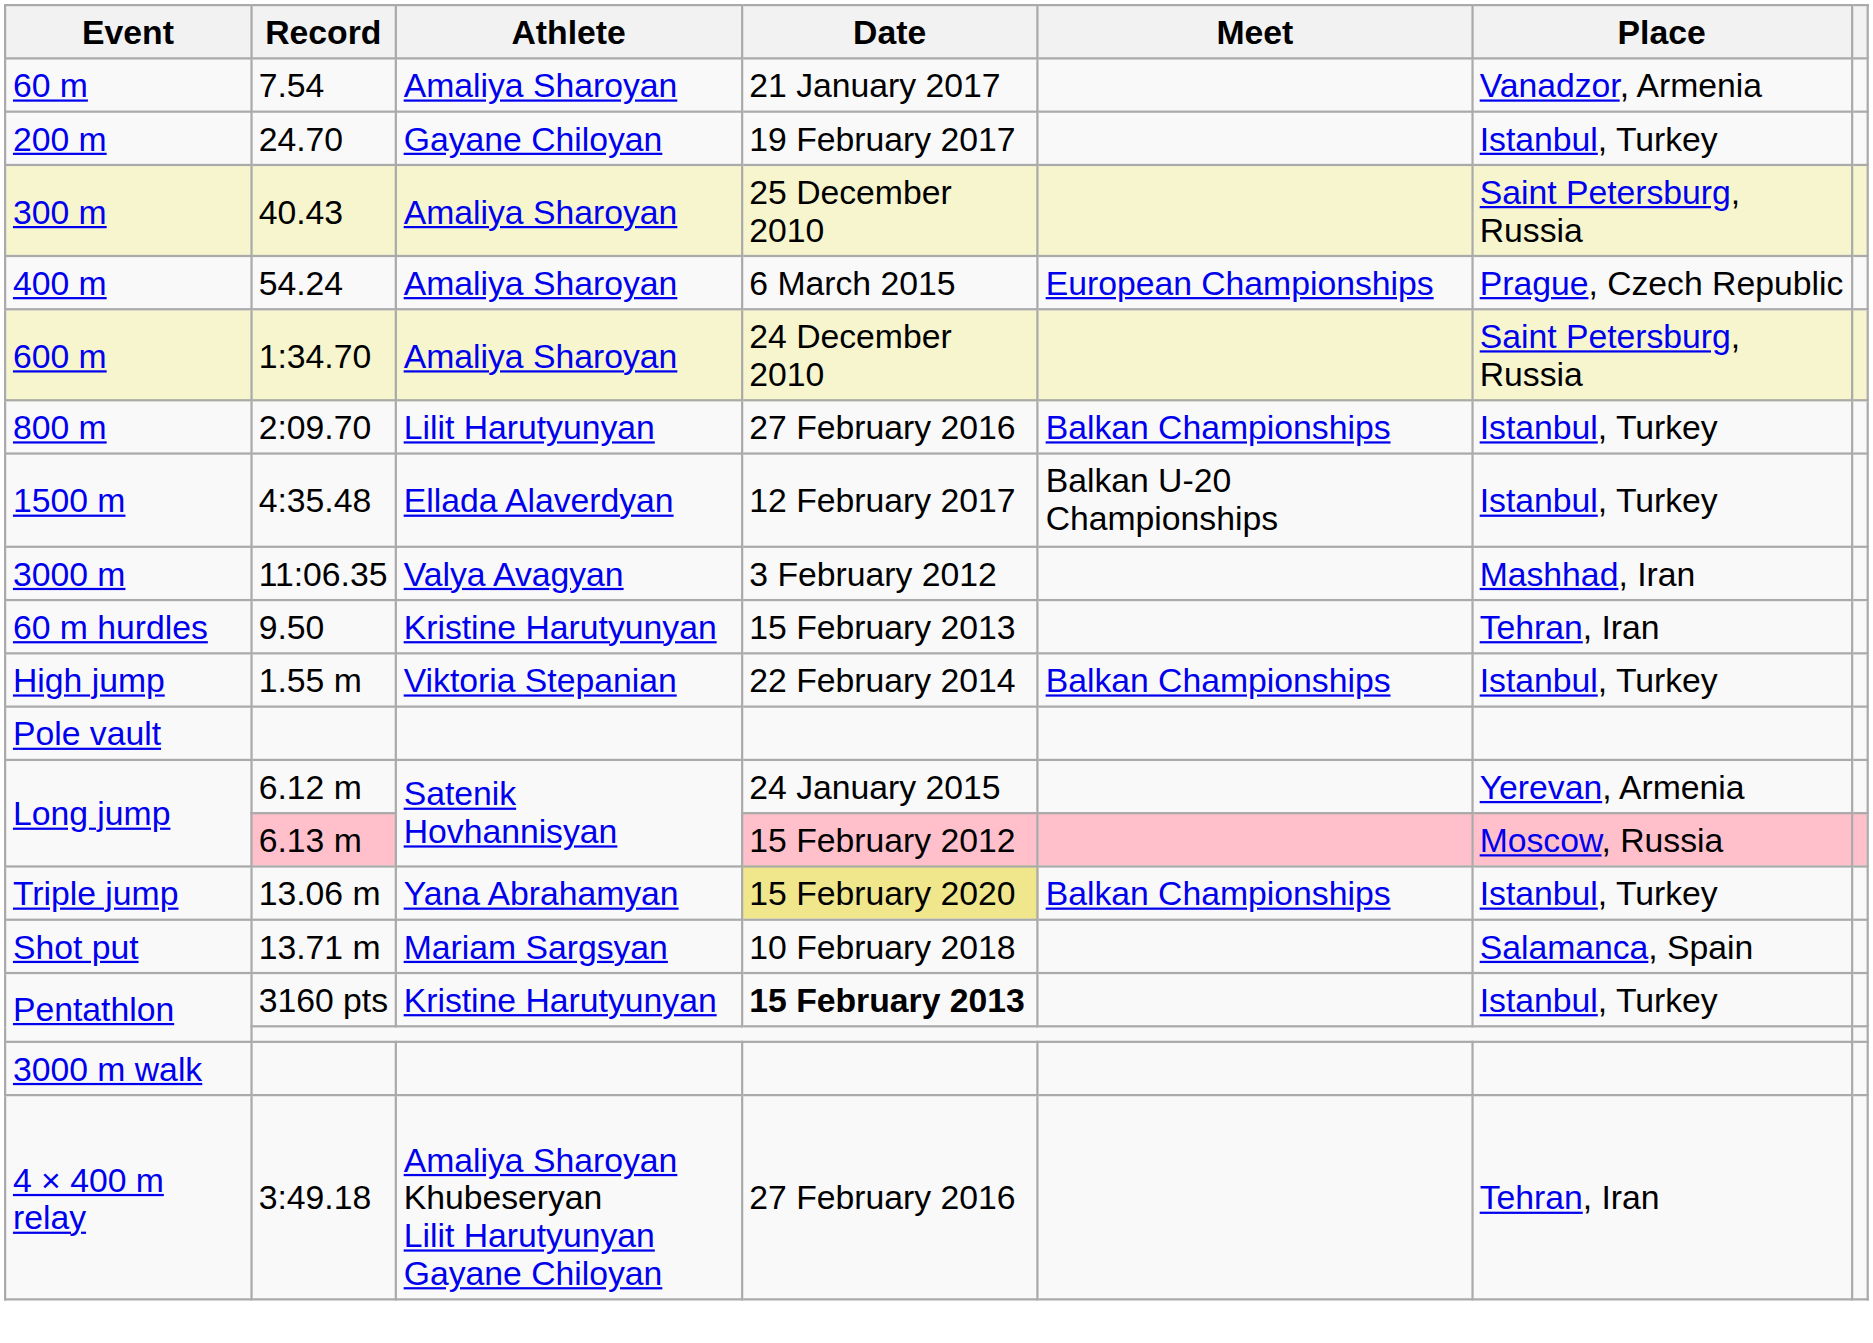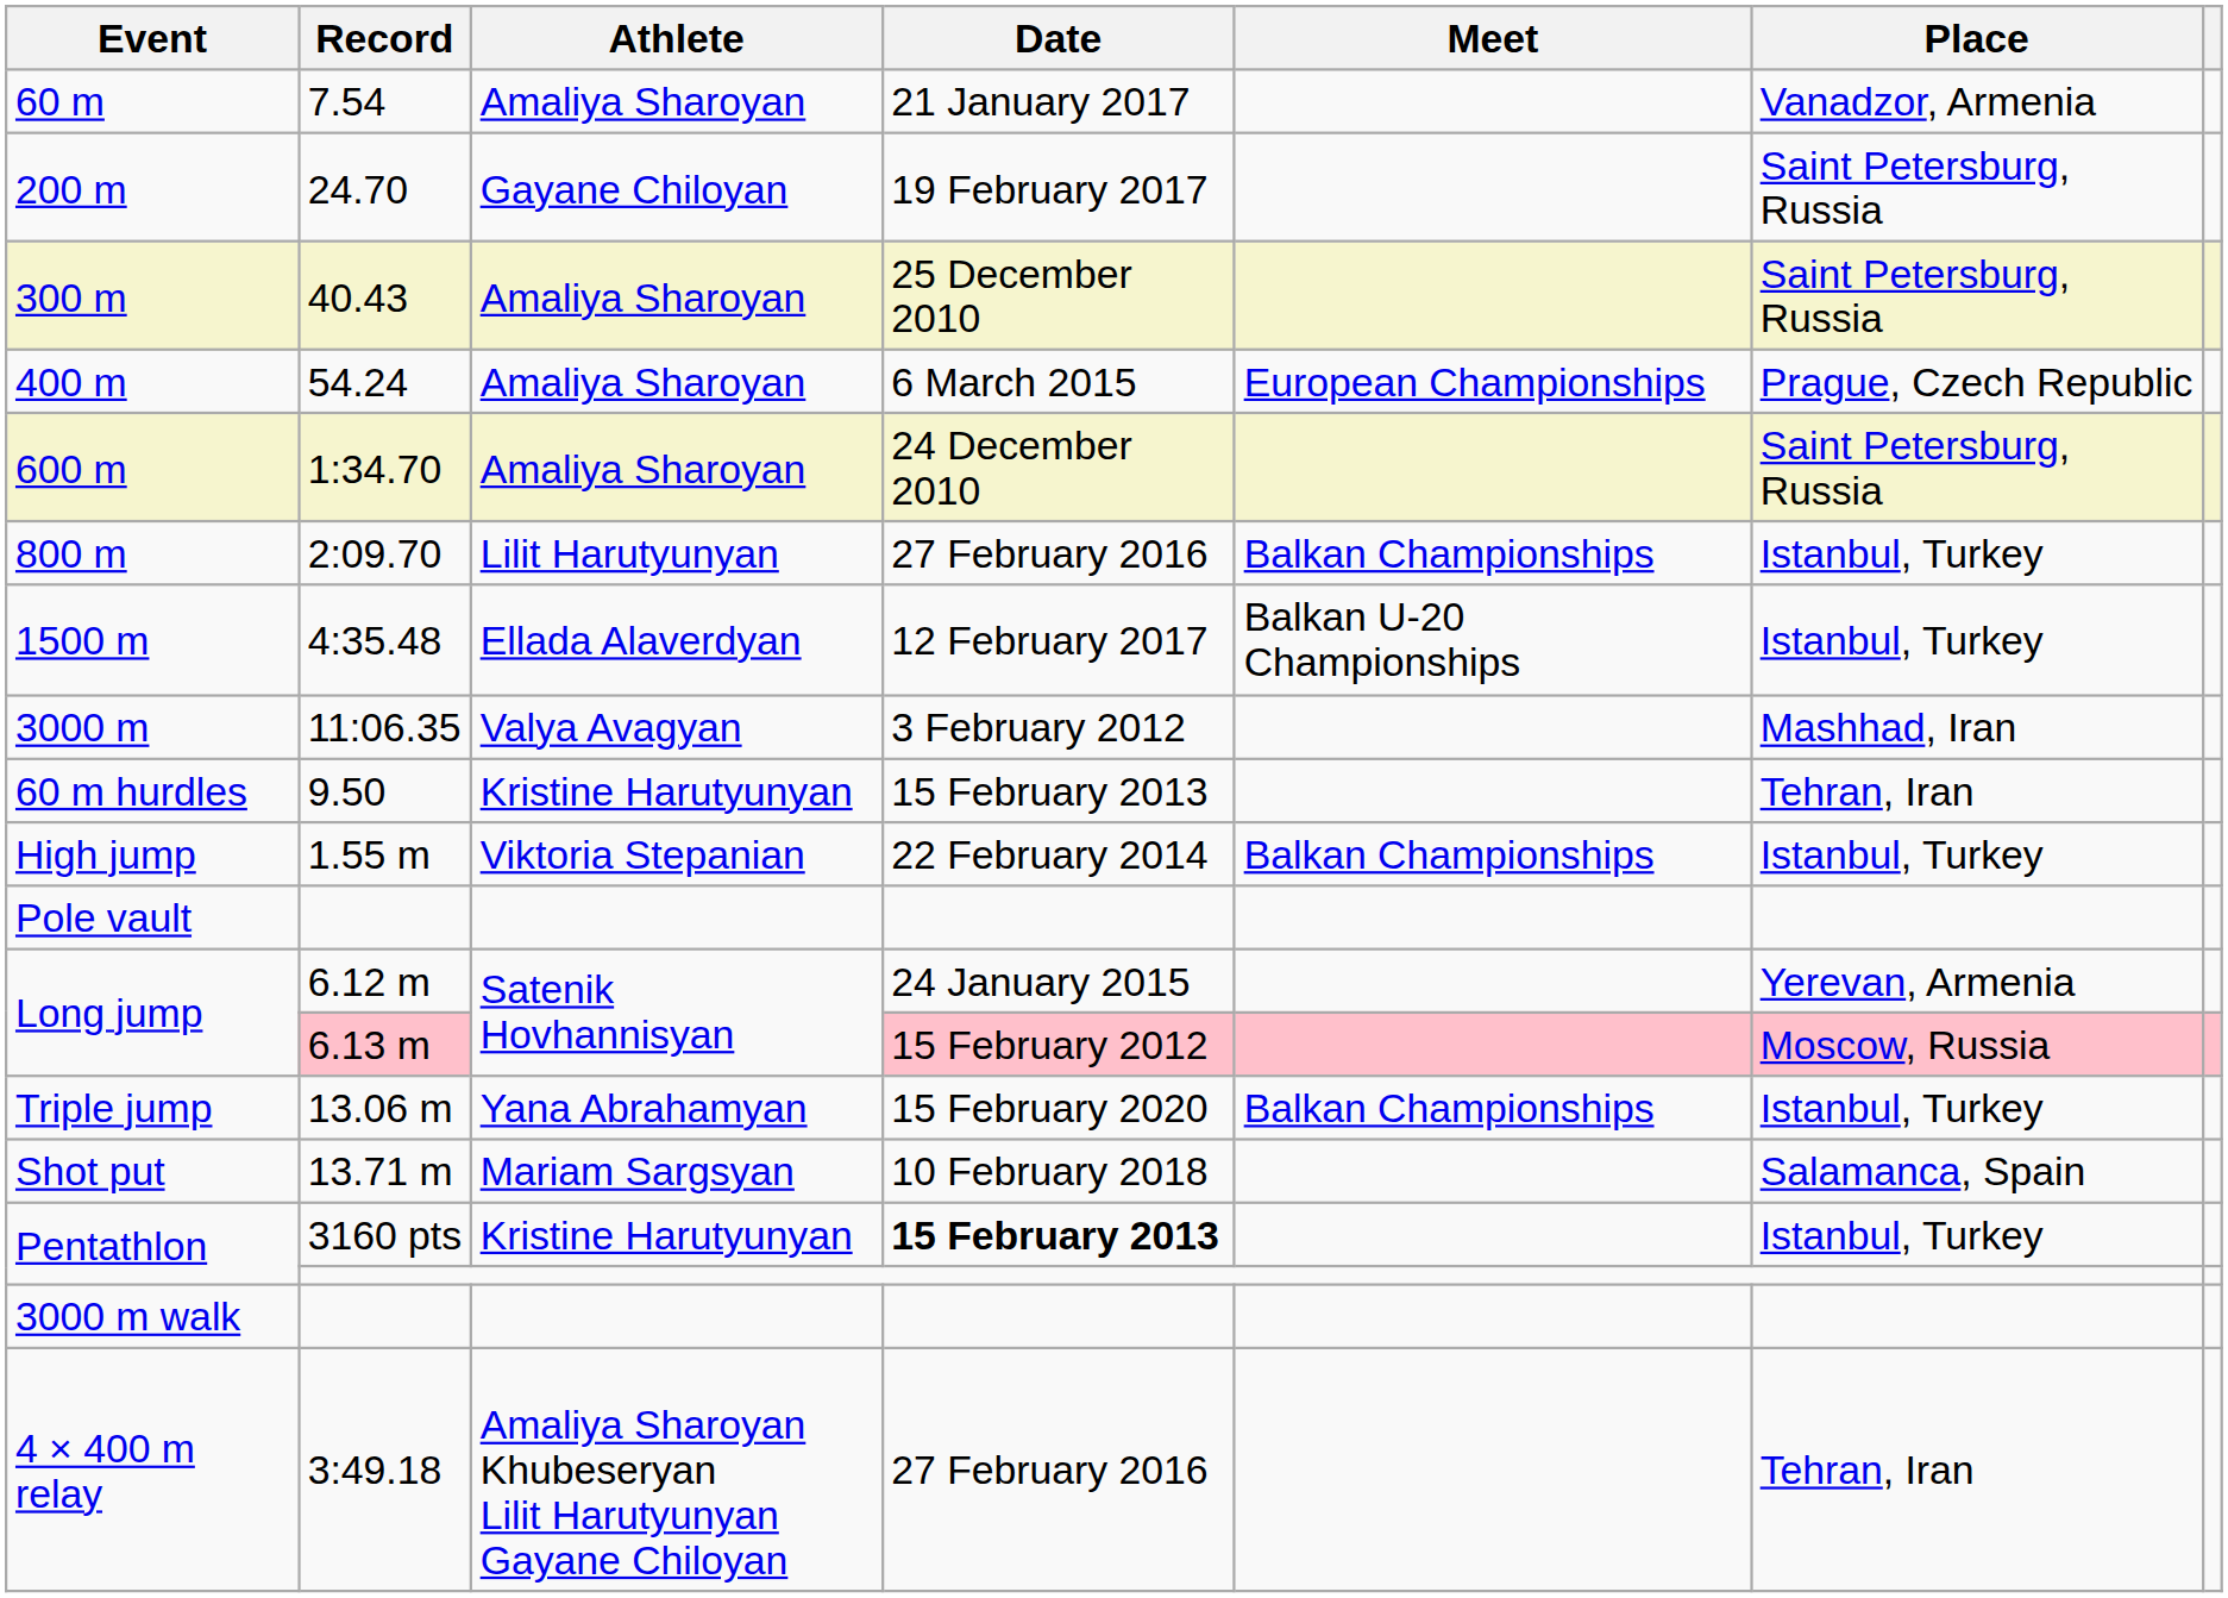200 m | Place: Istanbul, Turkey -> Saint Petersburg, Russia
Triple jump | Date: khaki background -> no background
